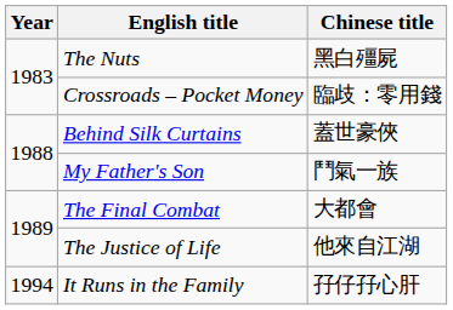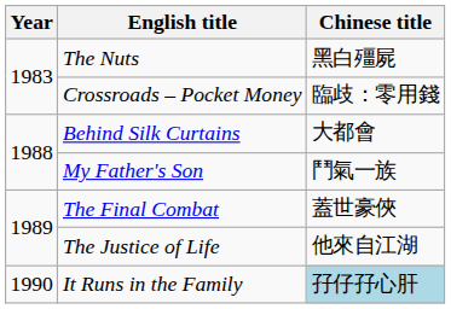Behind Silk Curtains | Chinese title: 蓋世豪俠 -> 大都會
The Final Combat | Chinese title: 大都會 -> 蓋世豪俠
It Runs in the Family | Year: 1994 -> 1990
It Runs in the Family | Chinese title: no background -> lightblue background
